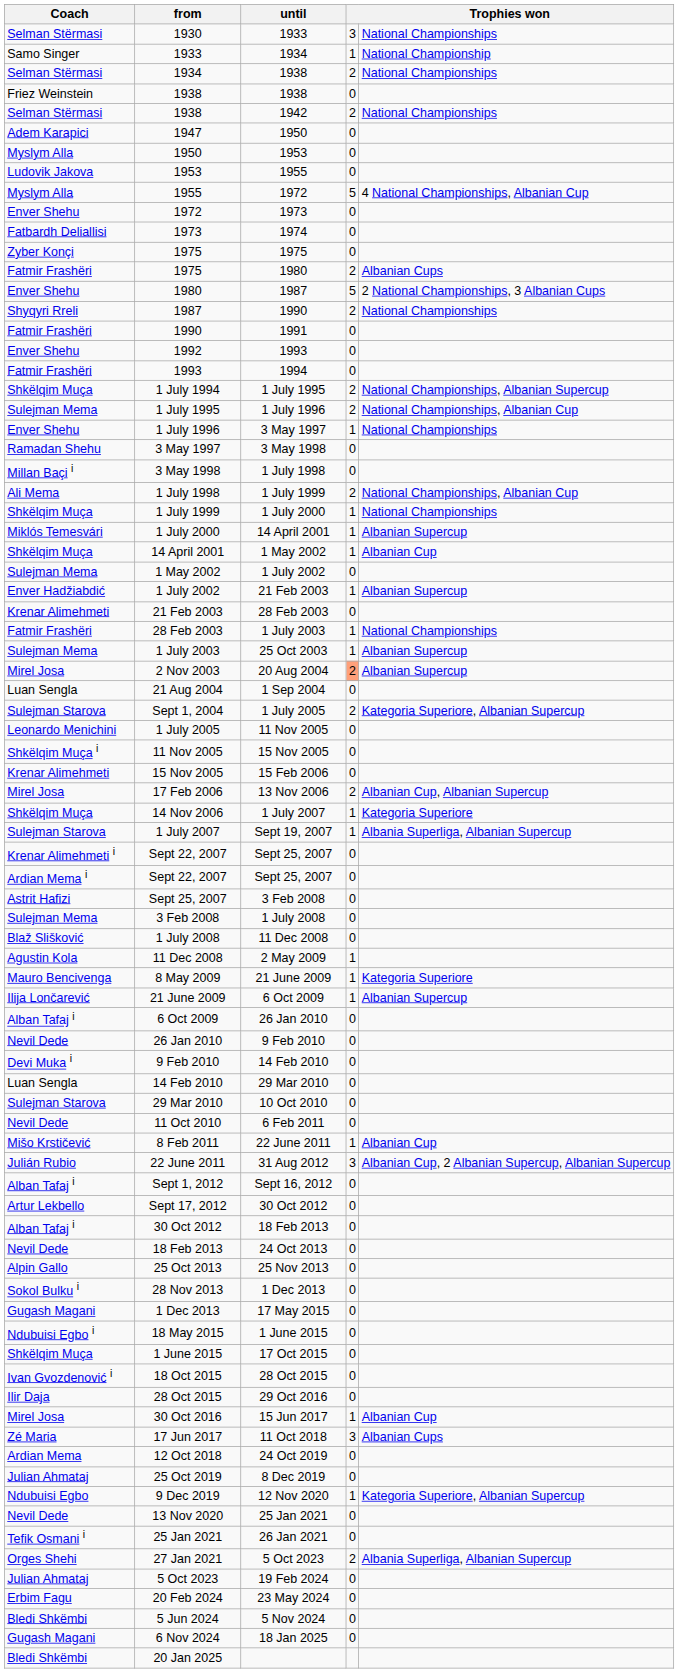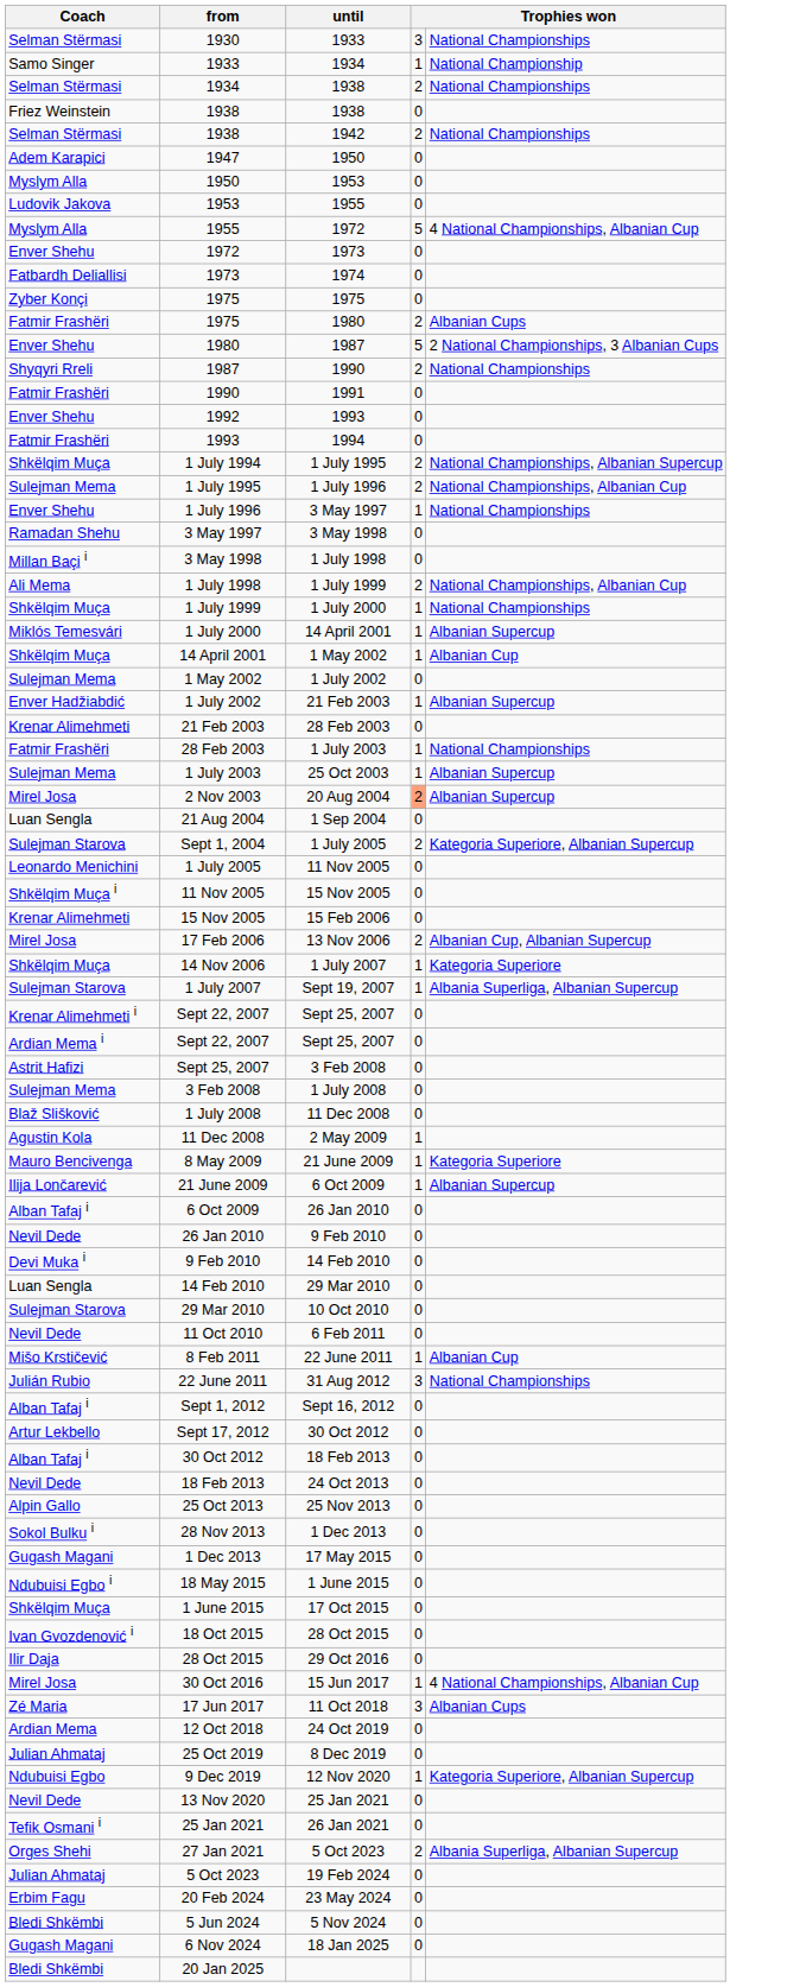31 Aug 2012 | column 5: Albanian Cup, 2 Albanian Supercup, Albanian Supercup -> National Championships
15 Jun 2017 | column 5: Albanian Cup -> 4 National Championships, Albanian Cup
